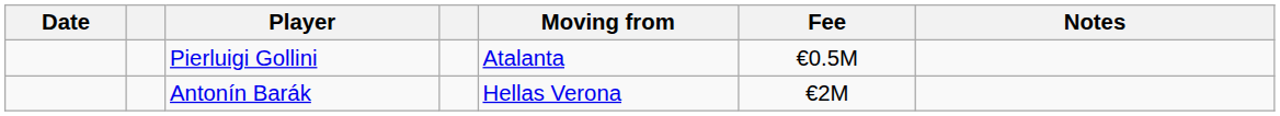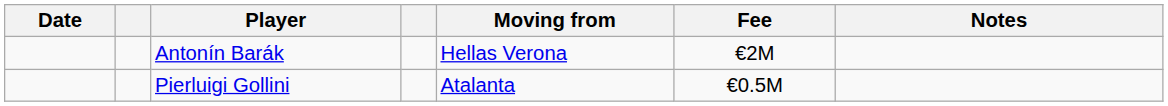rows swapped: Pierluigi Gollini <-> Antonín Barák
